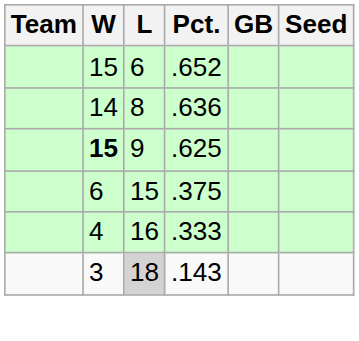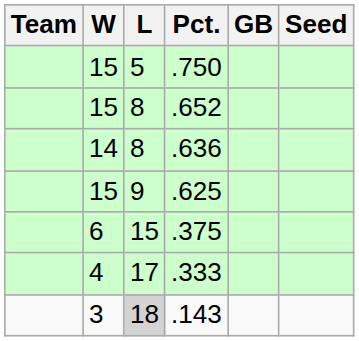+ row: 15 | 5 | .750
.652 | L: 6 -> 8
.625 | W: bold -> normal
.333 | L: 16 -> 17
